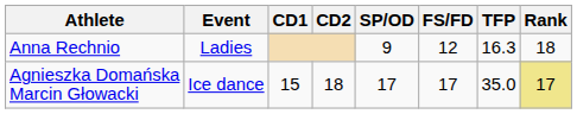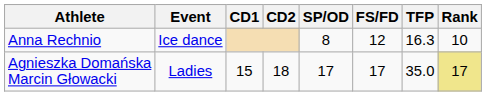Anna Rechnio | Event: Ladies -> Ice dance
Anna Rechnio | SP/OD: 9 -> 8
Anna Rechnio | Rank: 18 -> 10
Agnieszka Domańska Marcin Głowacki | Event: Ice dance -> Ladies
